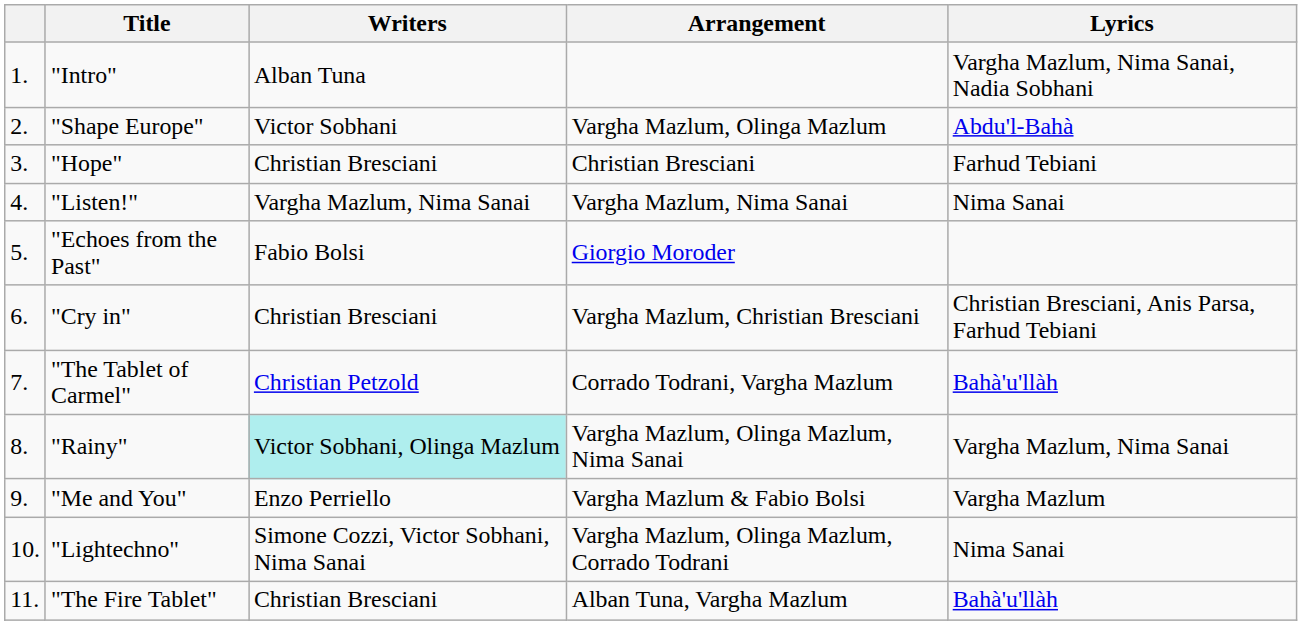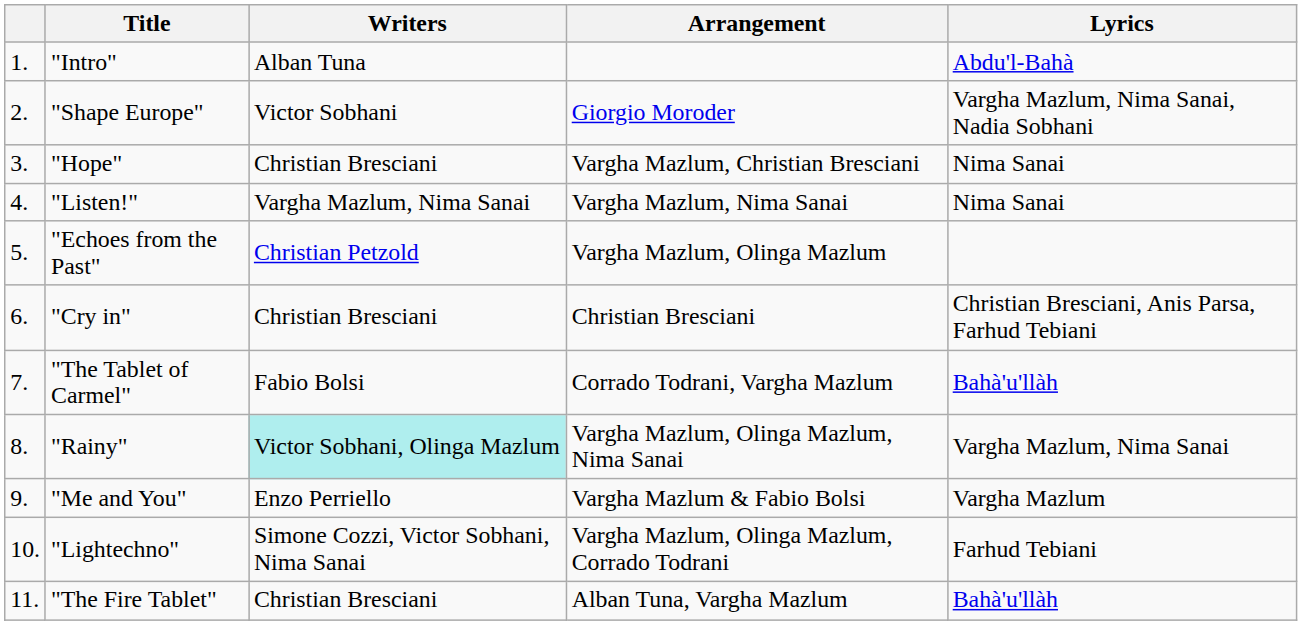"Intro" | Lyrics: Vargha Mazlum, Nima Sanai, Nadia Sobhani -> Abdu'l-Bahà
"Shape Europe" | Arrangement: Vargha Mazlum, Olinga Mazlum -> Giorgio Moroder
"Shape Europe" | Lyrics: Abdu'l-Bahà -> Vargha Mazlum, Nima Sanai, Nadia Sobhani
"Hope" | Arrangement: Christian Bresciani -> Vargha Mazlum, Christian Bresciani
"Hope" | Lyrics: Farhud Tebiani -> Nima Sanai
"Echoes from the Past" | Writers: Fabio Bolsi -> Christian Petzold
"Echoes from the Past" | Arrangement: Giorgio Moroder -> Vargha Mazlum, Olinga Mazlum
"Cry in" | Arrangement: Vargha Mazlum, Christian Bresciani -> Christian Bresciani
"The Tablet of Carmel" | Writers: Christian Petzold -> Fabio Bolsi
"Lightechno" | Lyrics: Nima Sanai -> Farhud Tebiani
